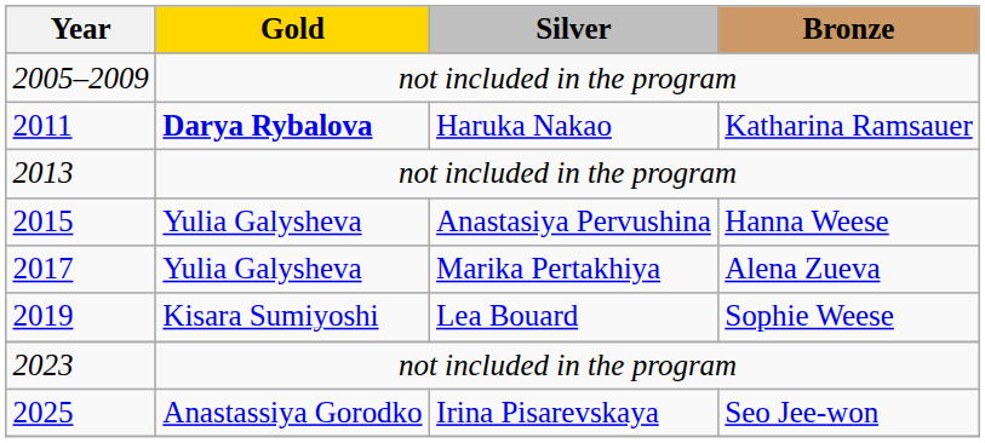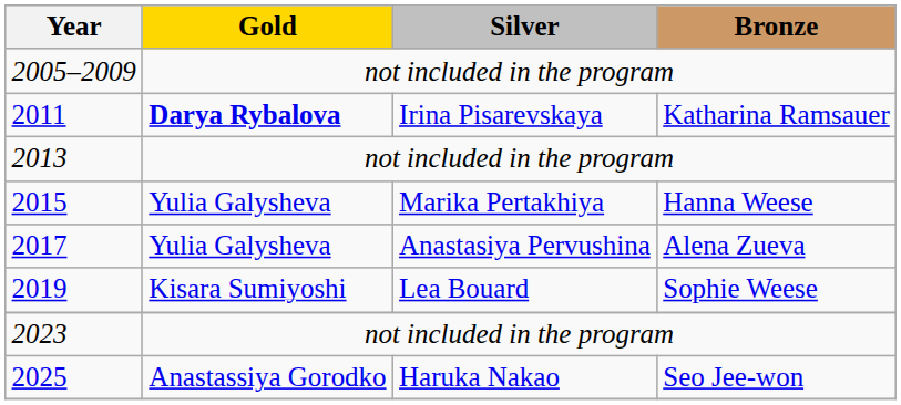2011 | Silver: Haruka Nakao -> Irina Pisarevskaya
2015 | Silver: Anastasiya Pervushina -> Marika Pertakhiya
2017 | Silver: Marika Pertakhiya -> Anastasiya Pervushina
2025 | Silver: Irina Pisarevskaya -> Haruka Nakao
